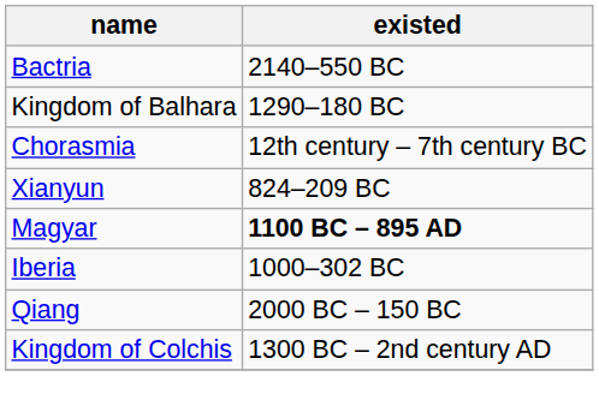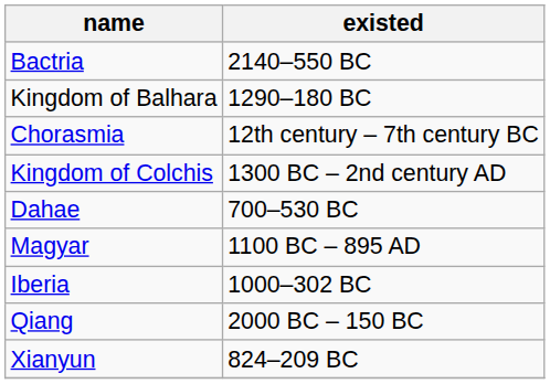rows swapped: Kingdom of Colchis <-> Xianyun
+ row: Dahae | 700–530 BC
Magyar | existed: bold -> normal
